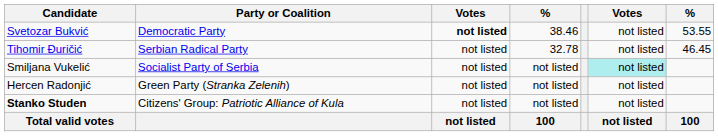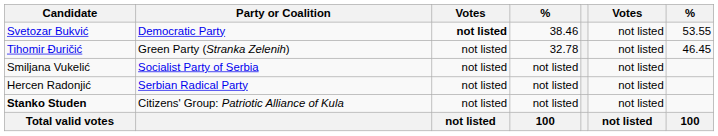Tihomir Đuričić | Party or Coalition: Serbian Radical Party -> Green Party (Stranka Zelenih)
Smiljana Vukelić | column 6: paleturquoise background -> no background
Hercen Radonjić | Party or Coalition: Green Party (Stranka Zelenih) -> Serbian Radical Party
